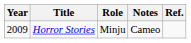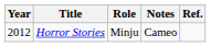Horror Stories | Year: 2009 -> 2012
